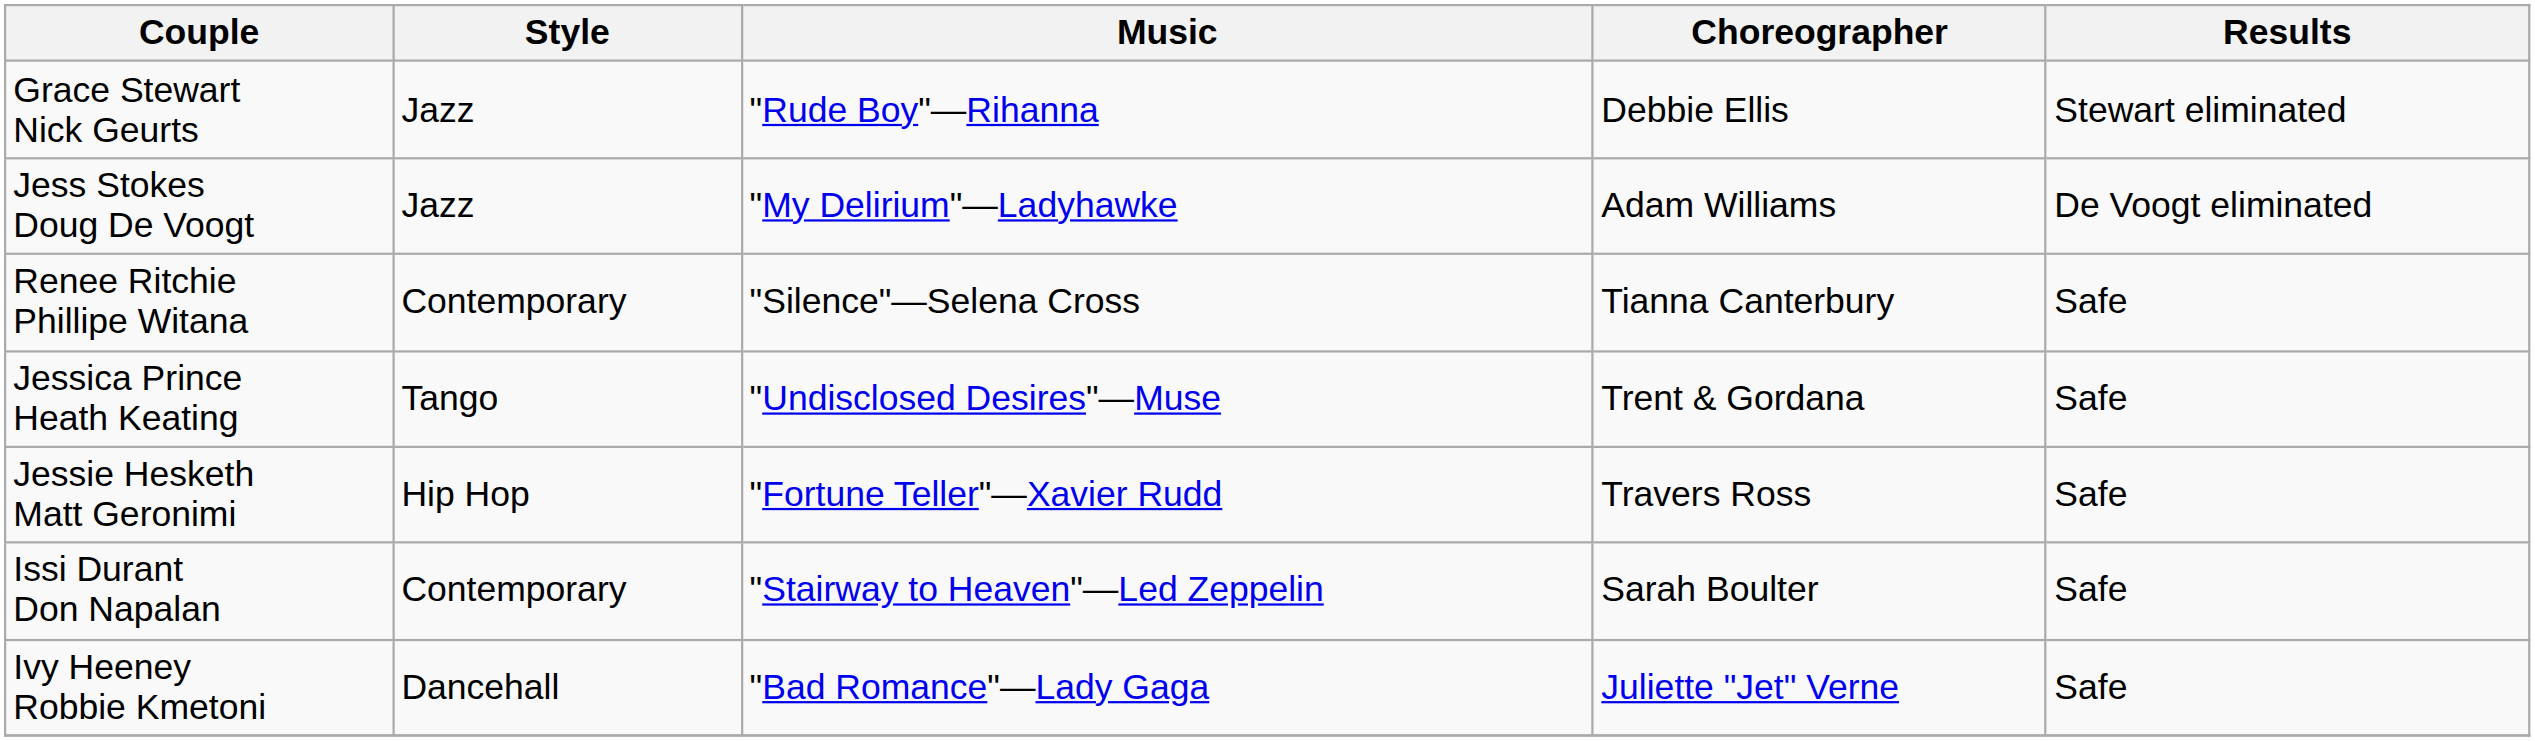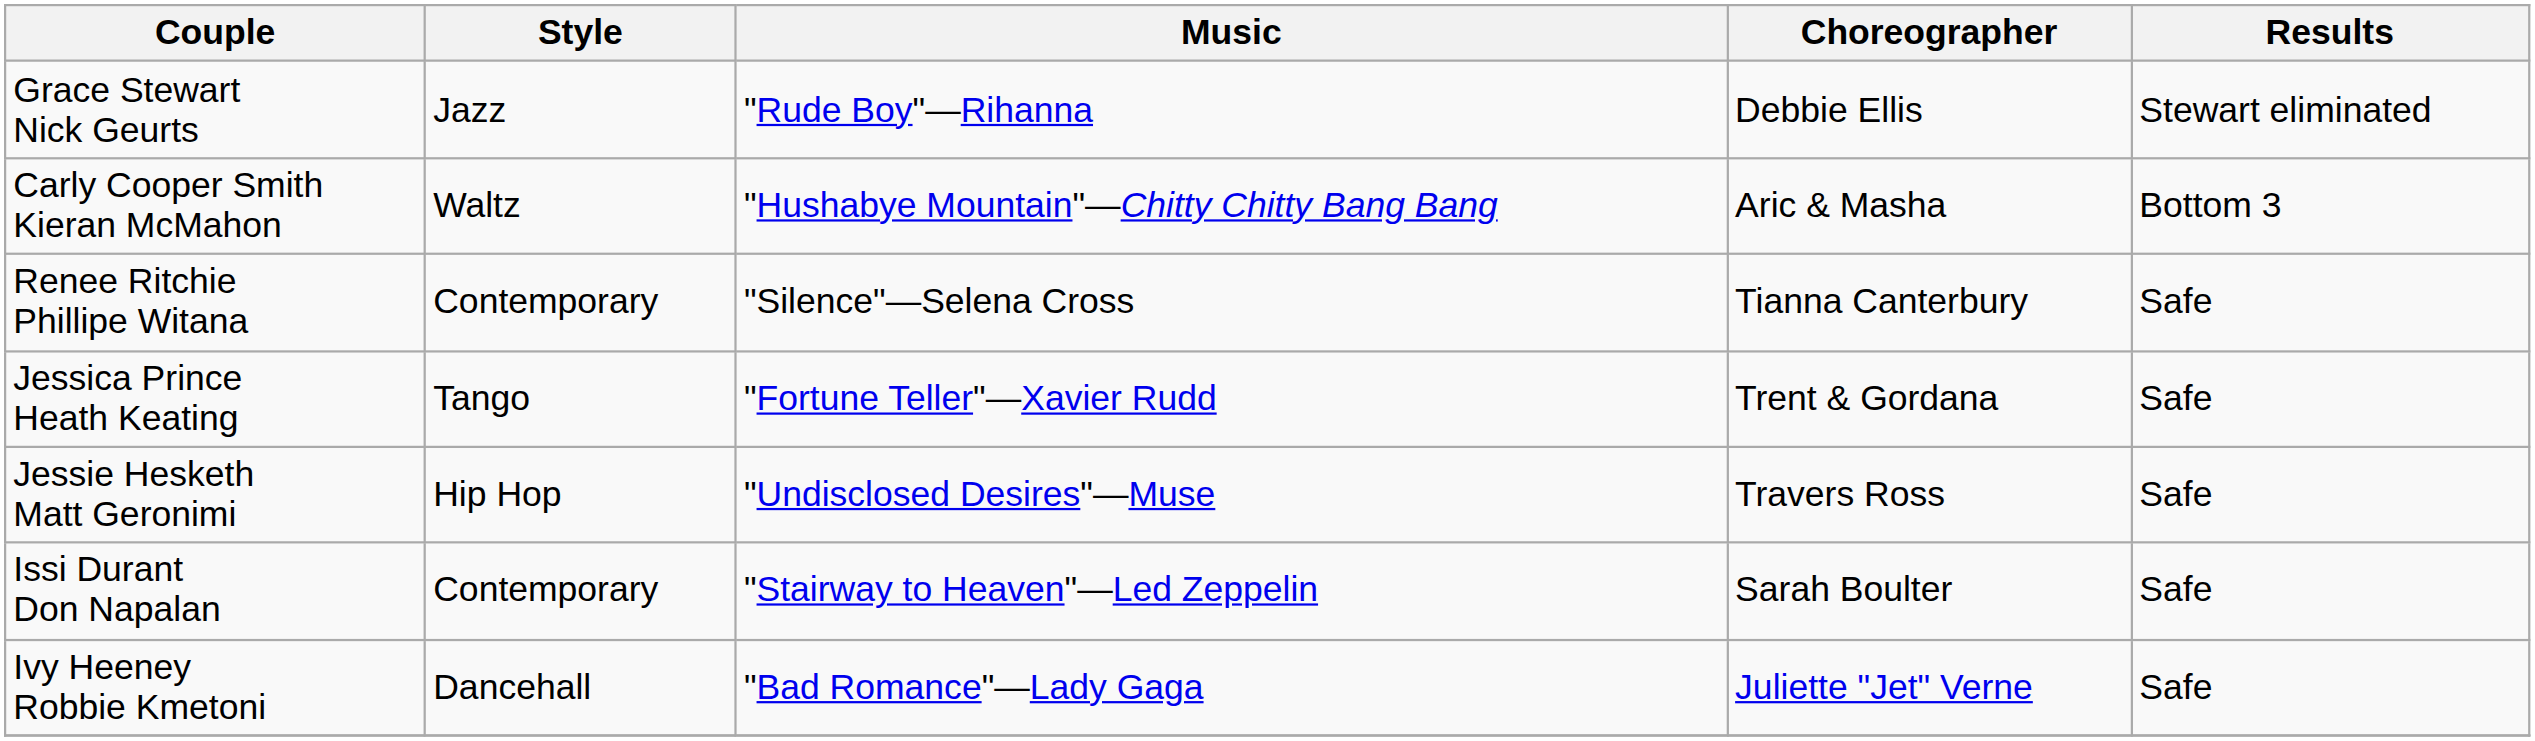+ row: Carly Cooper Smith Kieran McMahon | Waltz | "Hushabye Mountain"—Chitty Chitty Bang Bang | Aric & Masha | Bottom 3
- row: Jess Stokes Doug De Voogt | Jazz | "My Delirium"—Ladyhawke | Adam Williams | De Voogt eliminated
Jessica Prince Heath Keating | Music: "Undisclosed Desires"—Muse -> "Fortune Teller"—Xavier Rudd
Jessie Hesketh Matt Geronimi | Music: "Fortune Teller"—Xavier Rudd -> "Undisclosed Desires"—Muse
